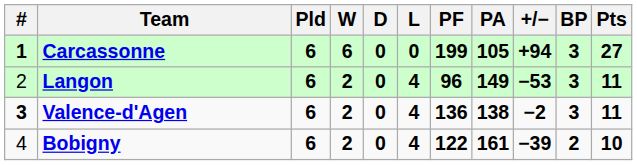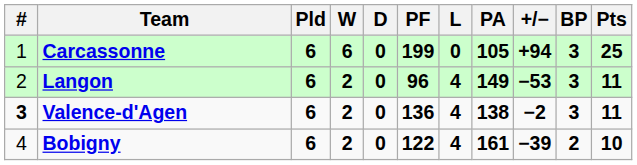columns swapped: L <-> PF
Carcassonne | #: bold -> normal
Carcassonne | Pts: 27 -> 25
